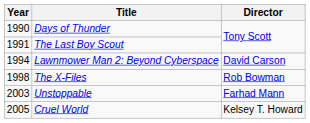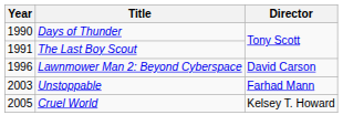Lawnmower Man 2: Beyond Cyberspace | Year: 1994 -> 1996
- row: 1998 | The X-Files | Rob Bowman
